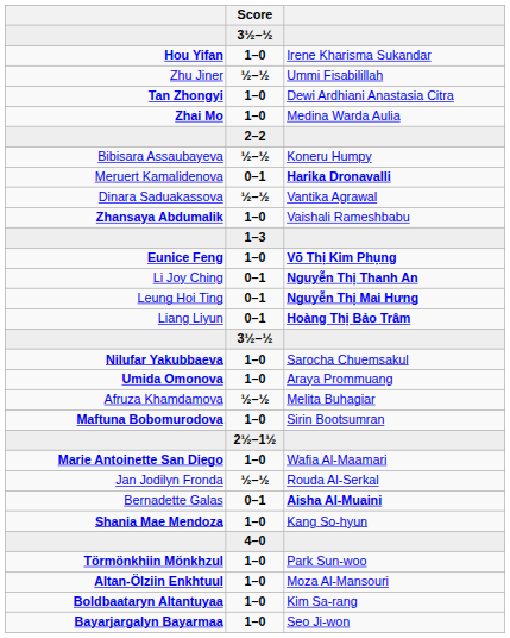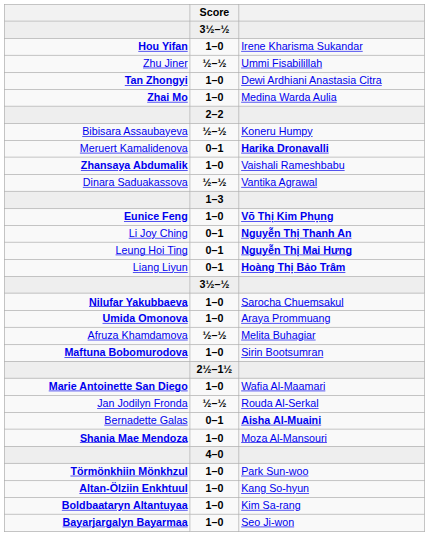rows swapped: Zhansaya Abdumalik <-> Dinara Saduakassova
Shania Mae Mendoza | column 3: Kang So-hyun -> Moza Al-Mansouri
Altan-Ölziin Enkhtuul | column 3: Moza Al-Mansouri -> Kang So-hyun
